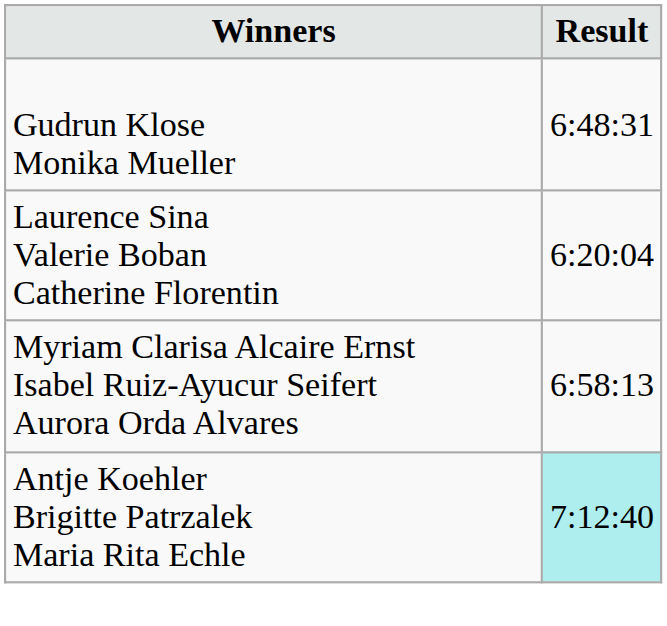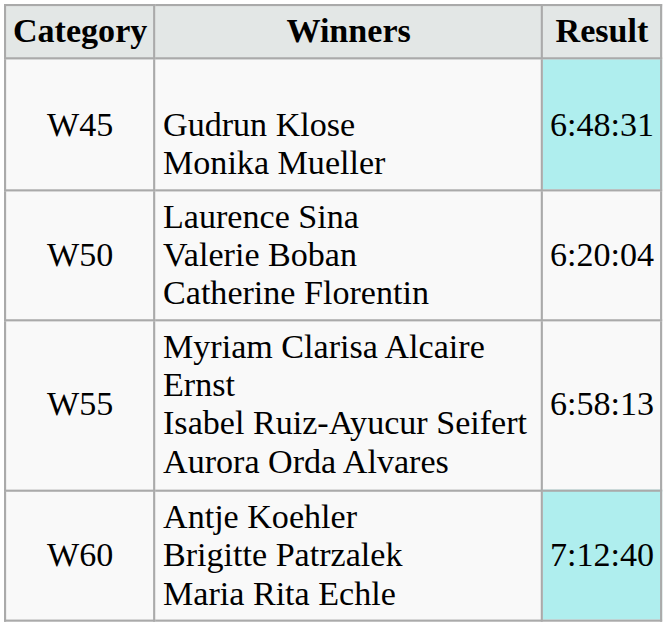+ column: Category | W45 | W50 | W55 | W60
Gudrun Klose Monika Mueller | Result: no background -> paleturquoise background
